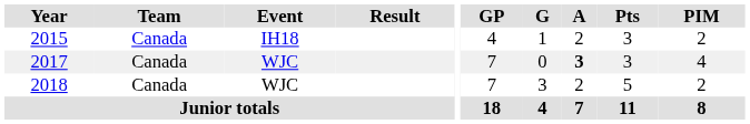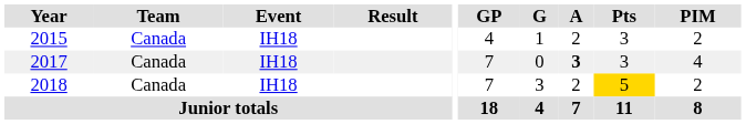2017 | Event: WJC -> IH18
2018 | Event: WJC -> IH18
2018 | Pts: no background -> gold background
